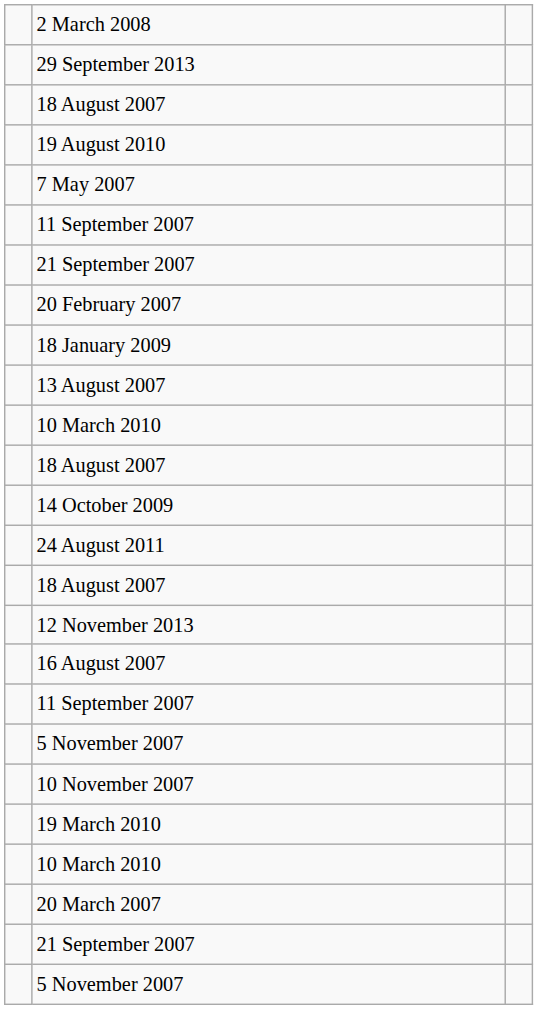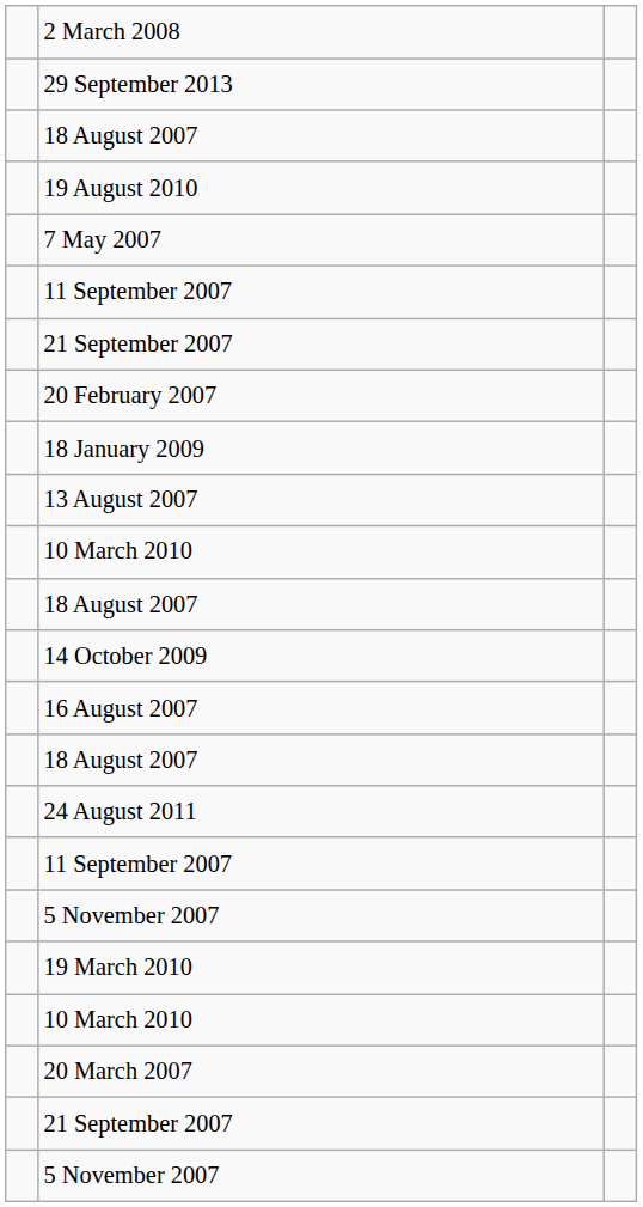rows swapped: 24 August 2011 <-> 16 August 2007
- row: 12 November 2013
- row: 10 November 2007
